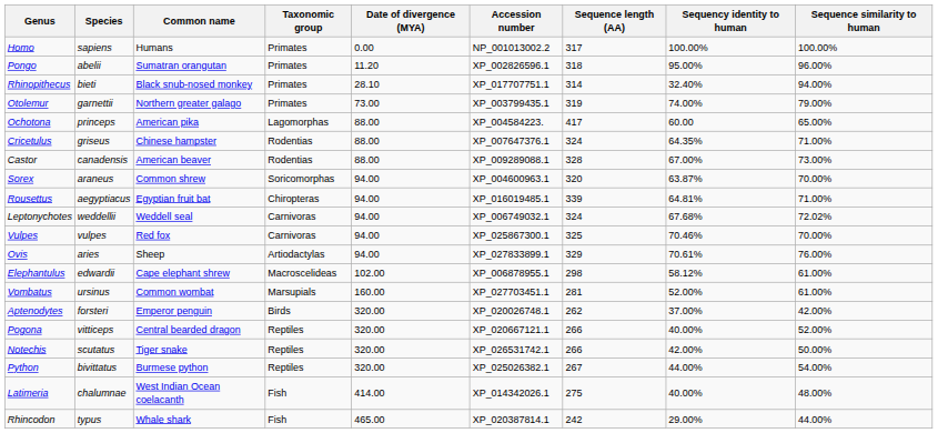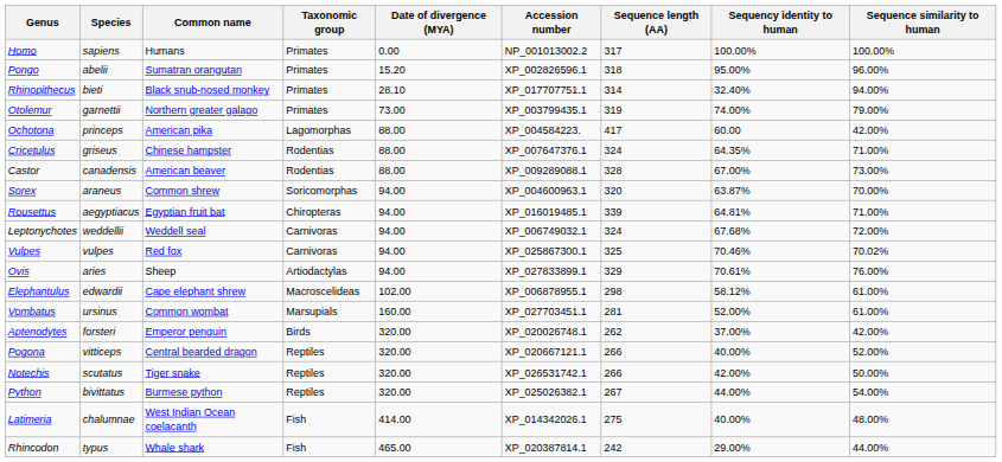Pongo | Date of divergence (MYA): 11.20 -> 15.20
Ochotona | Sequence similarity to human: 65.00% -> 42.00%
Leptonychotes | Sequence similarity to human: 72.02% -> 72.00%
Vulpes | Sequence similarity to human: 70.00% -> 70.02%
